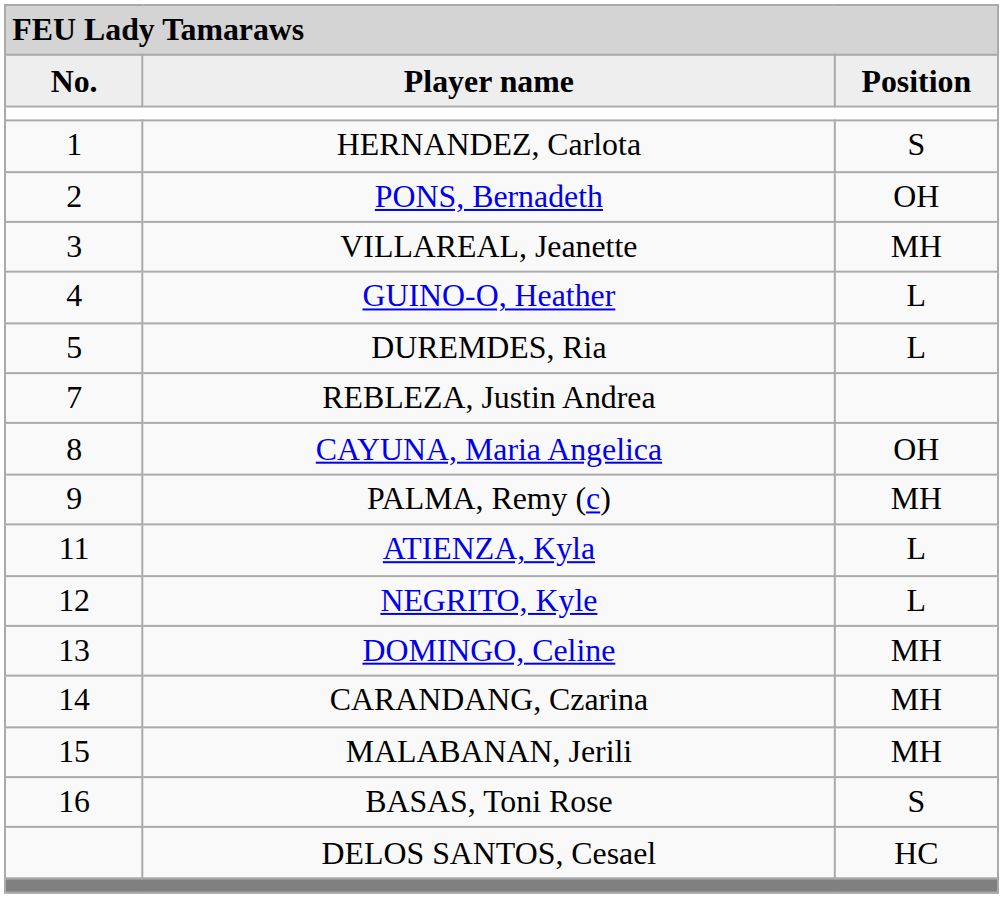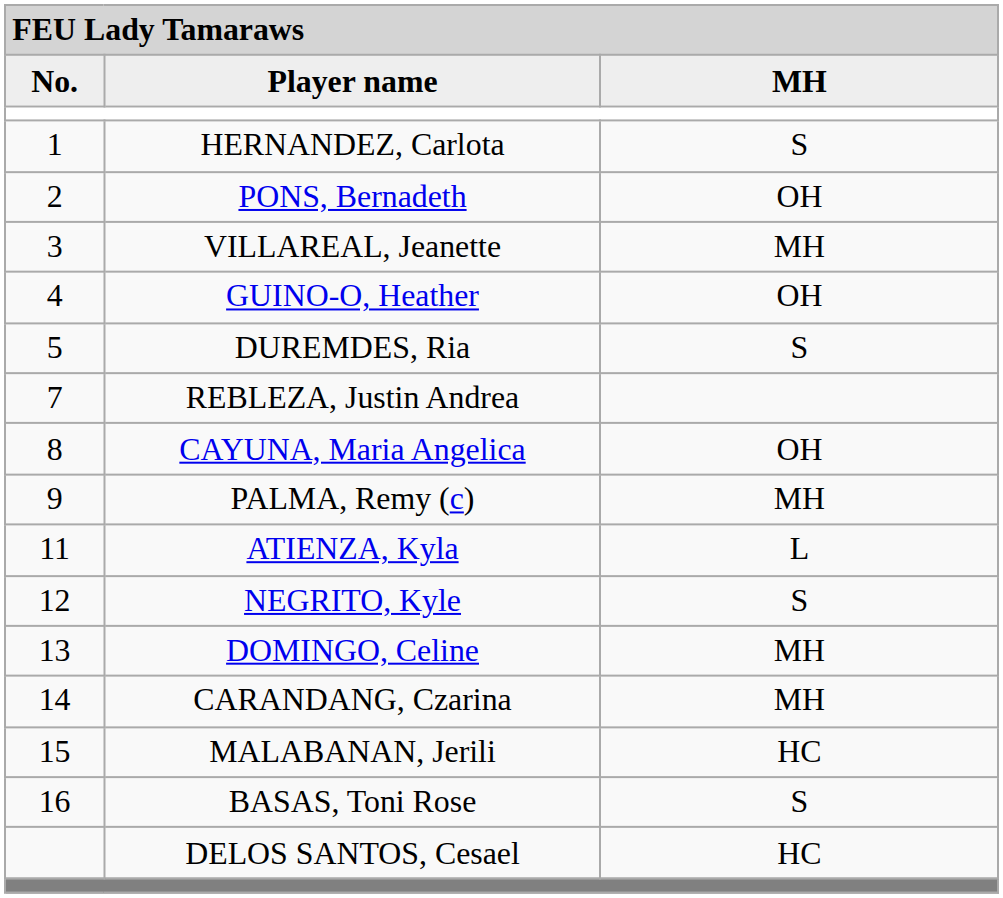Player name | column 3: Position -> MH
GUINO-O, Heather | column 3: L -> OH
DUREMDES, Ria | column 3: L -> S
NEGRITO, Kyle | column 3: L -> S
MALABANAN, Jerili | column 3: MH -> HC
